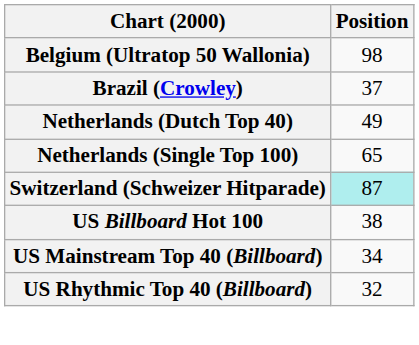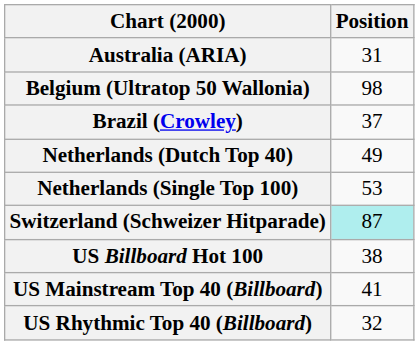+ row: Australia (ARIA) | 31
Netherlands (Single Top 100) | Position: 65 -> 53
US Mainstream Top 40 (Billboard) | Position: 34 -> 41
